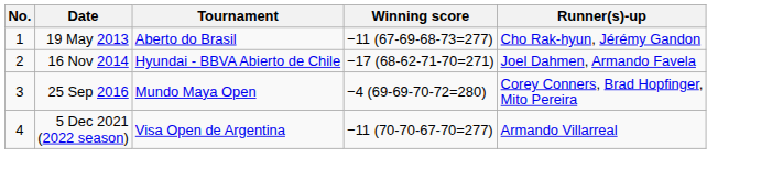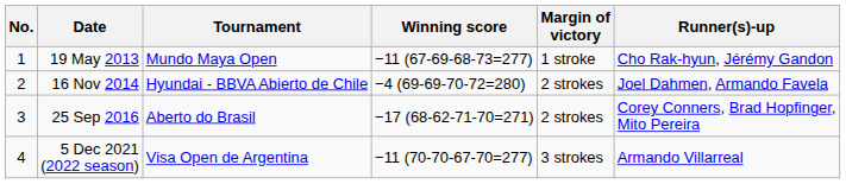+ column: Margin of victory | 1 stroke | 2 strokes | 2 strokes | 3 strokes
19 May 2013 | Tournament: Aberto do Brasil -> Mundo Maya Open
16 Nov 2014 | Winning score: −17 (68-62-71-70=271) -> −4 (69-69-70-72=280)
25 Sep 2016 | Tournament: Mundo Maya Open -> Aberto do Brasil
25 Sep 2016 | Winning score: −4 (69-69-70-72=280) -> −17 (68-62-71-70=271)
